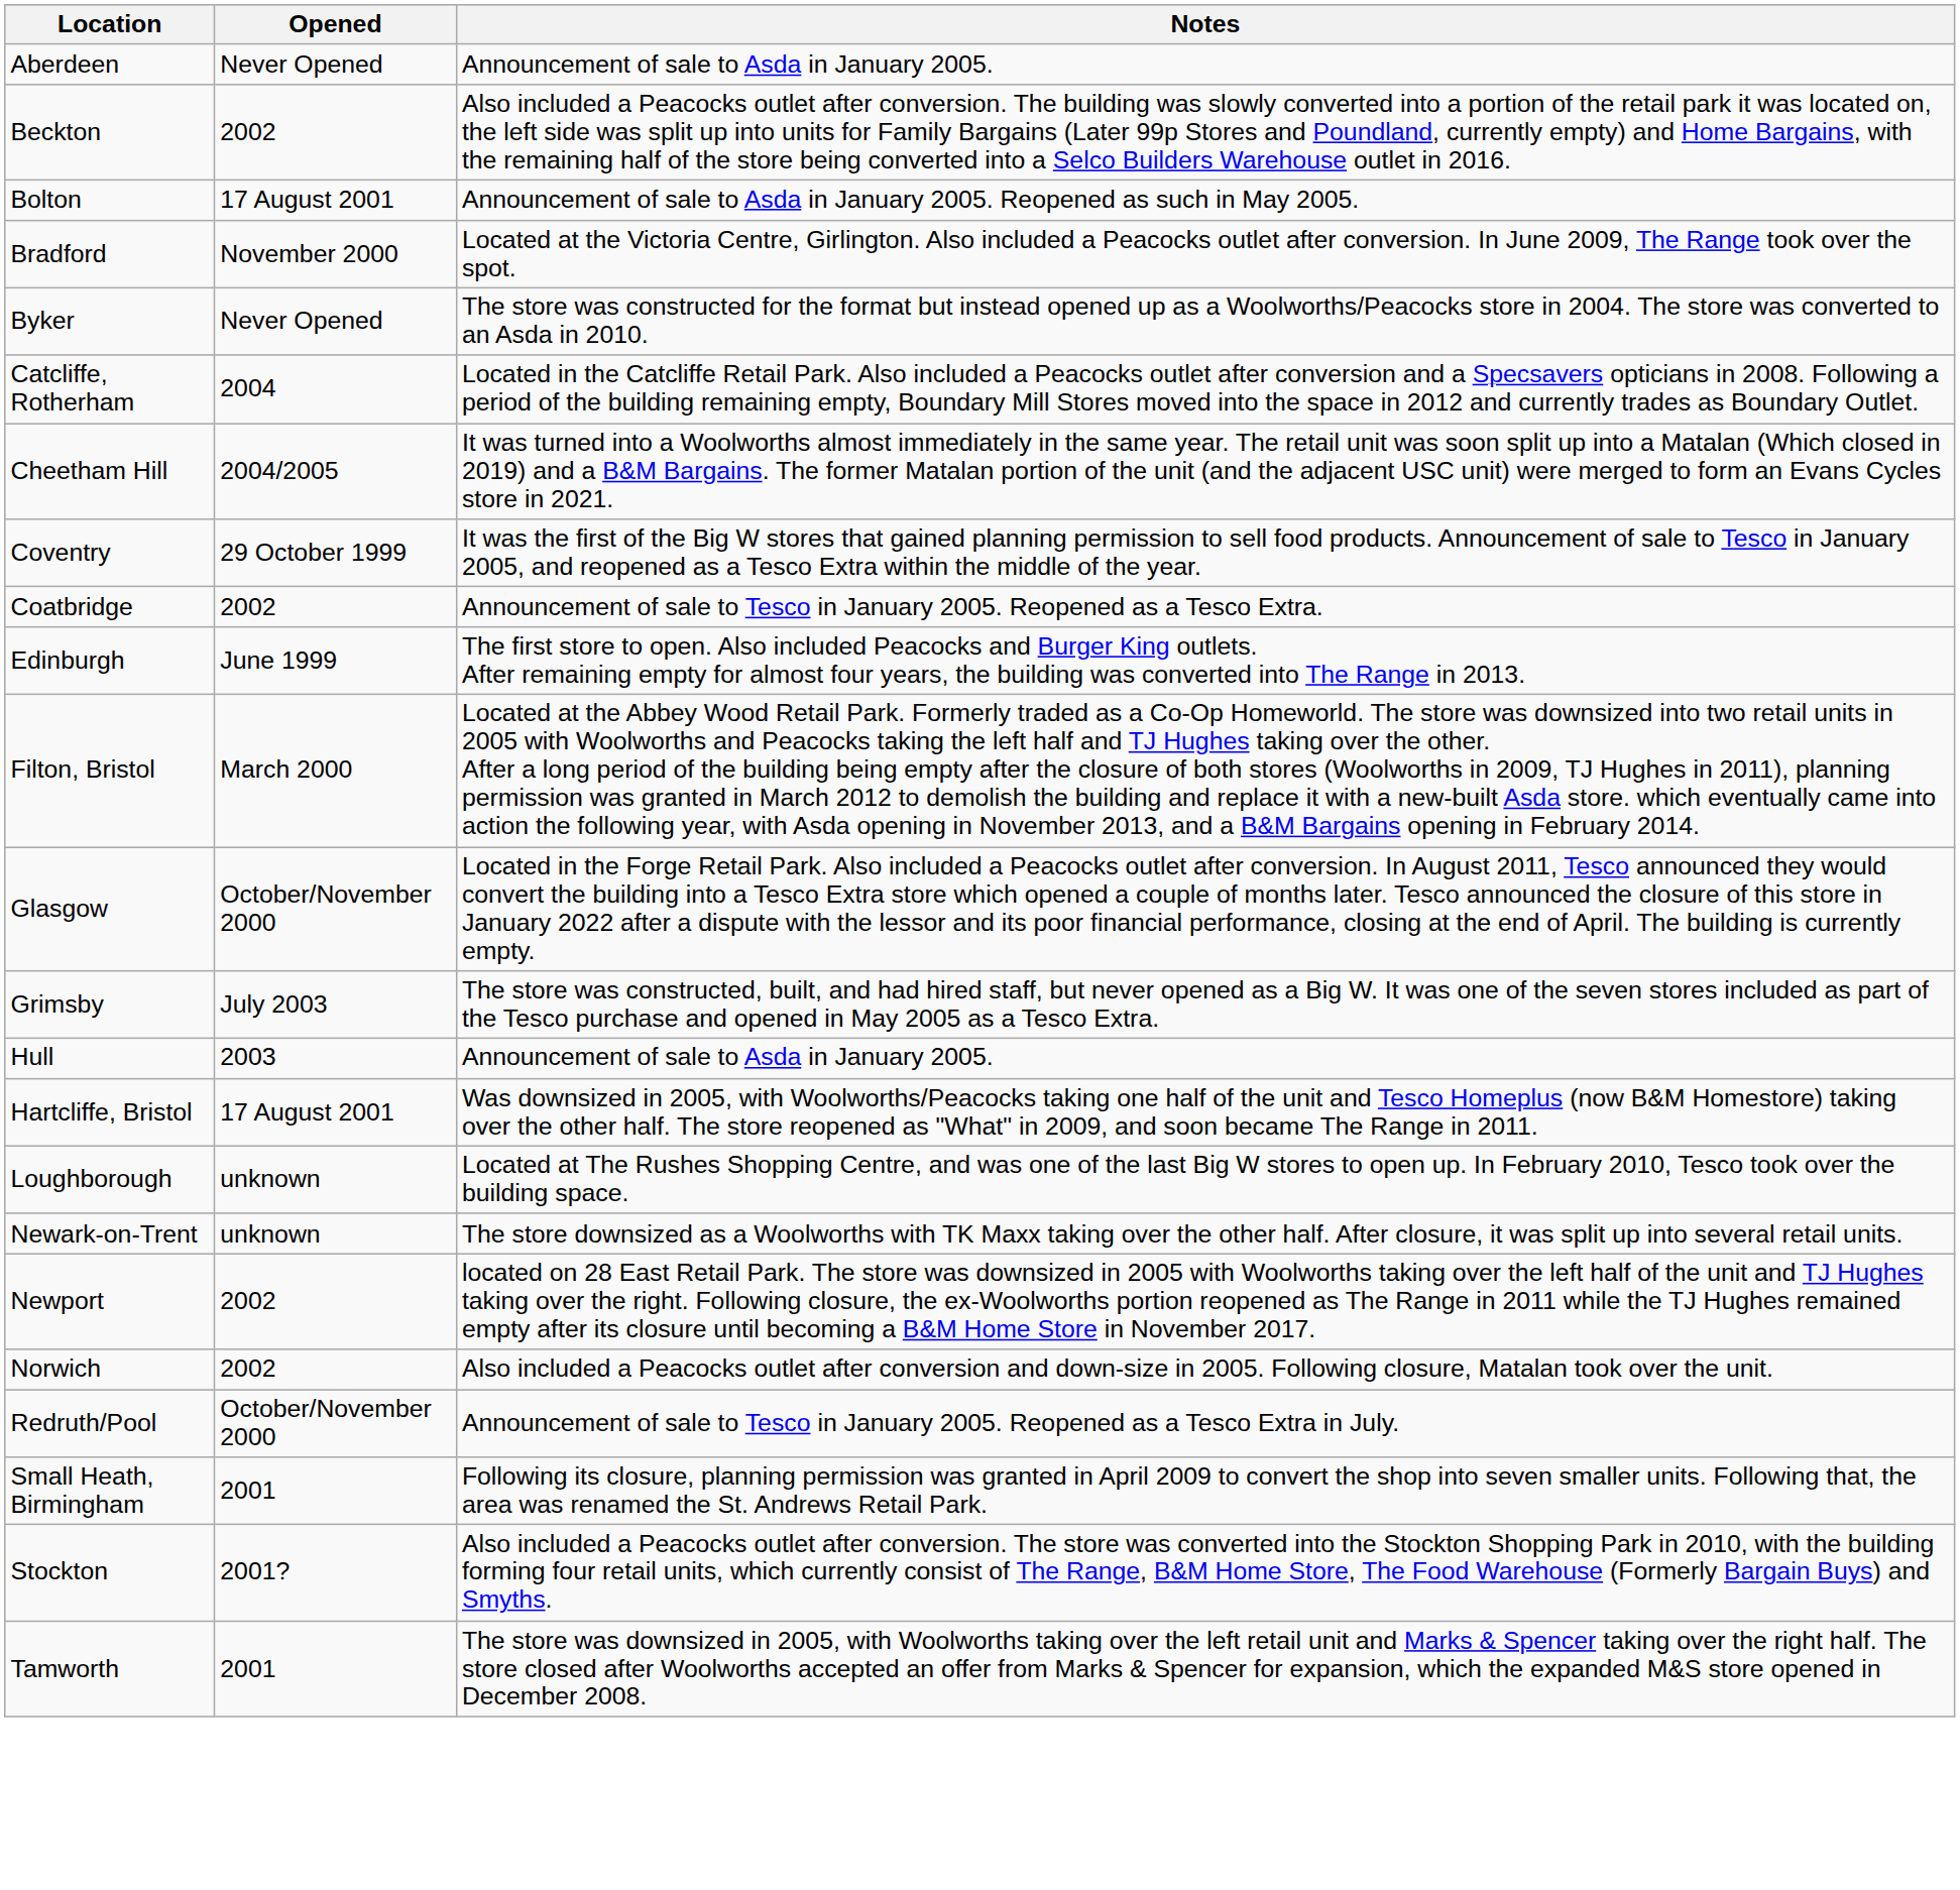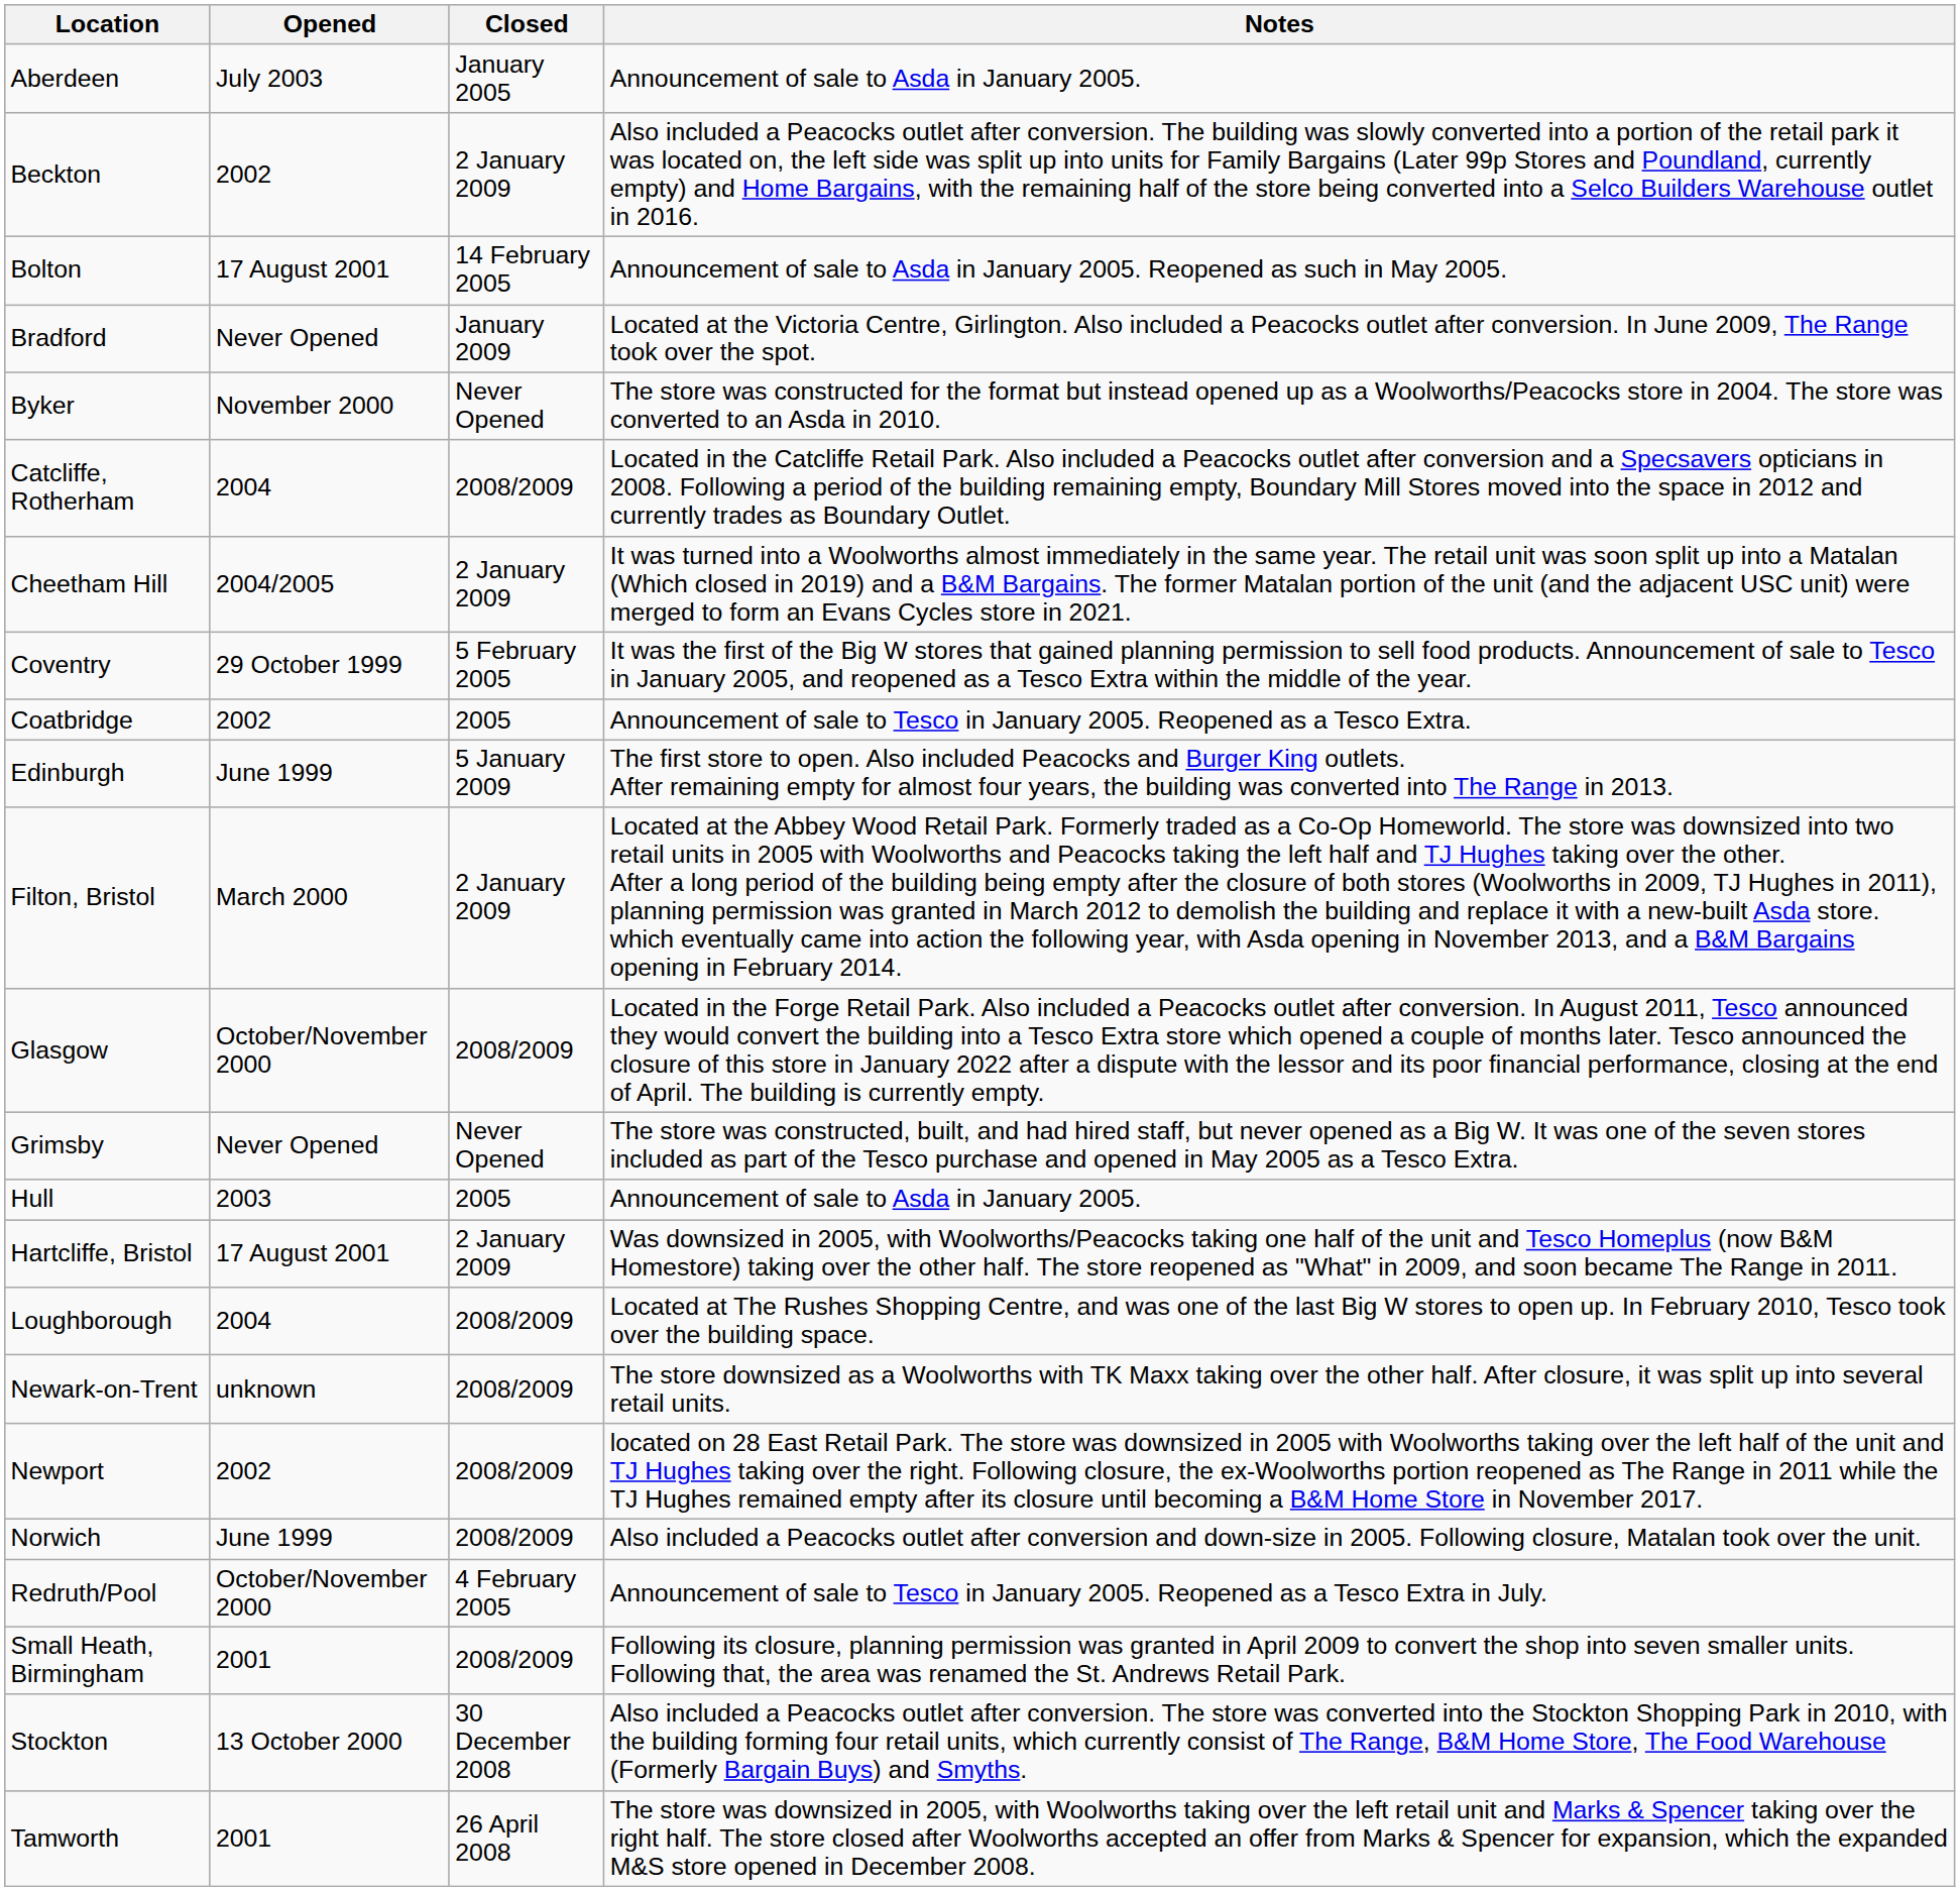+ column: Closed | January 2005 | 2 January 2009 | 14 February 2005 | January 2009 | Never Opened | 2008/2009 | 2 January 2009 | 5 February 2005 | 2005 | 5 January 2009 | 2 January 2009 | 2008/2009 | Never Opened | 2005 | 2 January 2009 | 2008/2009 | 2008/2009 | 2008/2009 | 2008/2009 | 4 February 2005 | 2008/2009 | 30 December 2008 | 26 April 2008
Aberdeen | Opened: Never Opened -> July 2003
Bradford | Opened: November 2000 -> Never Opened
Byker | Opened: Never Opened -> November 2000
Grimsby | Opened: July 2003 -> Never Opened
Loughborough | Opened: unknown -> 2004
Norwich | Opened: 2002 -> June 1999
Stockton | Opened: 2001? -> 13 October 2000
